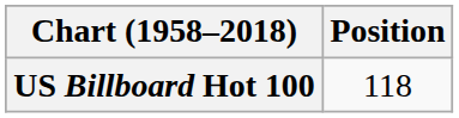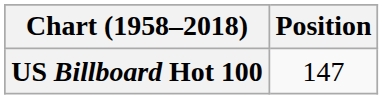US Billboard Hot 100 | Position: 118 -> 147
